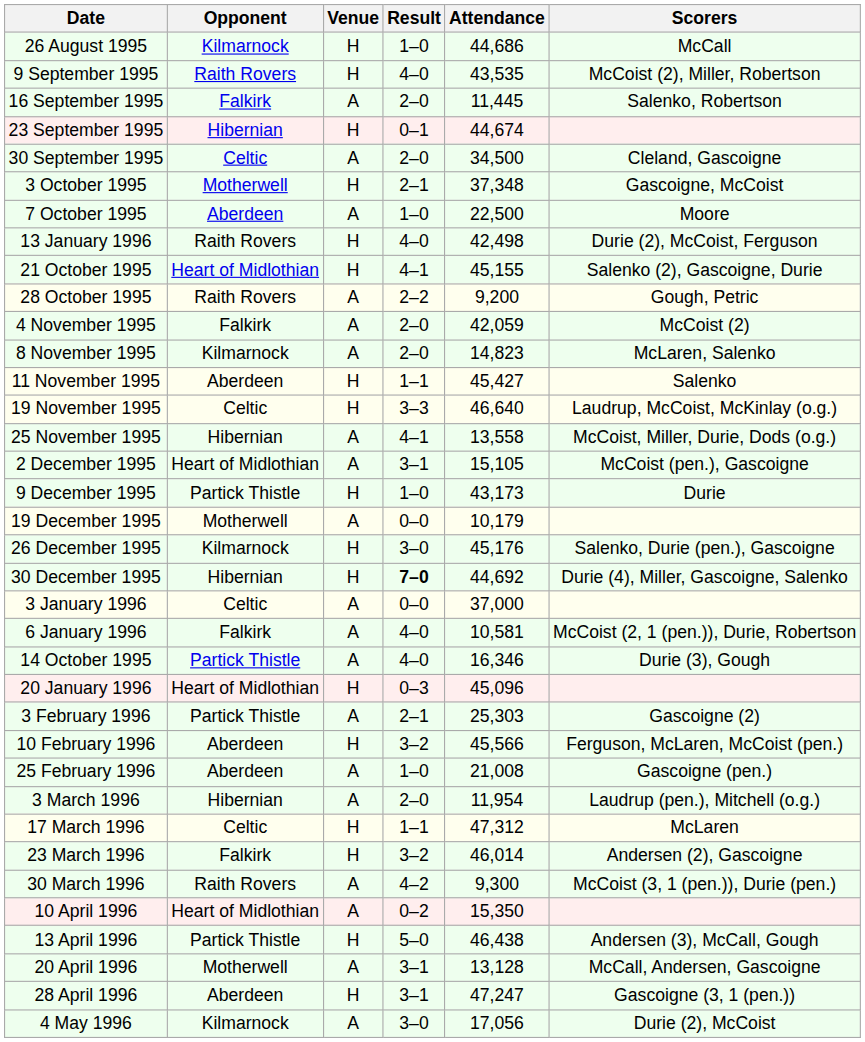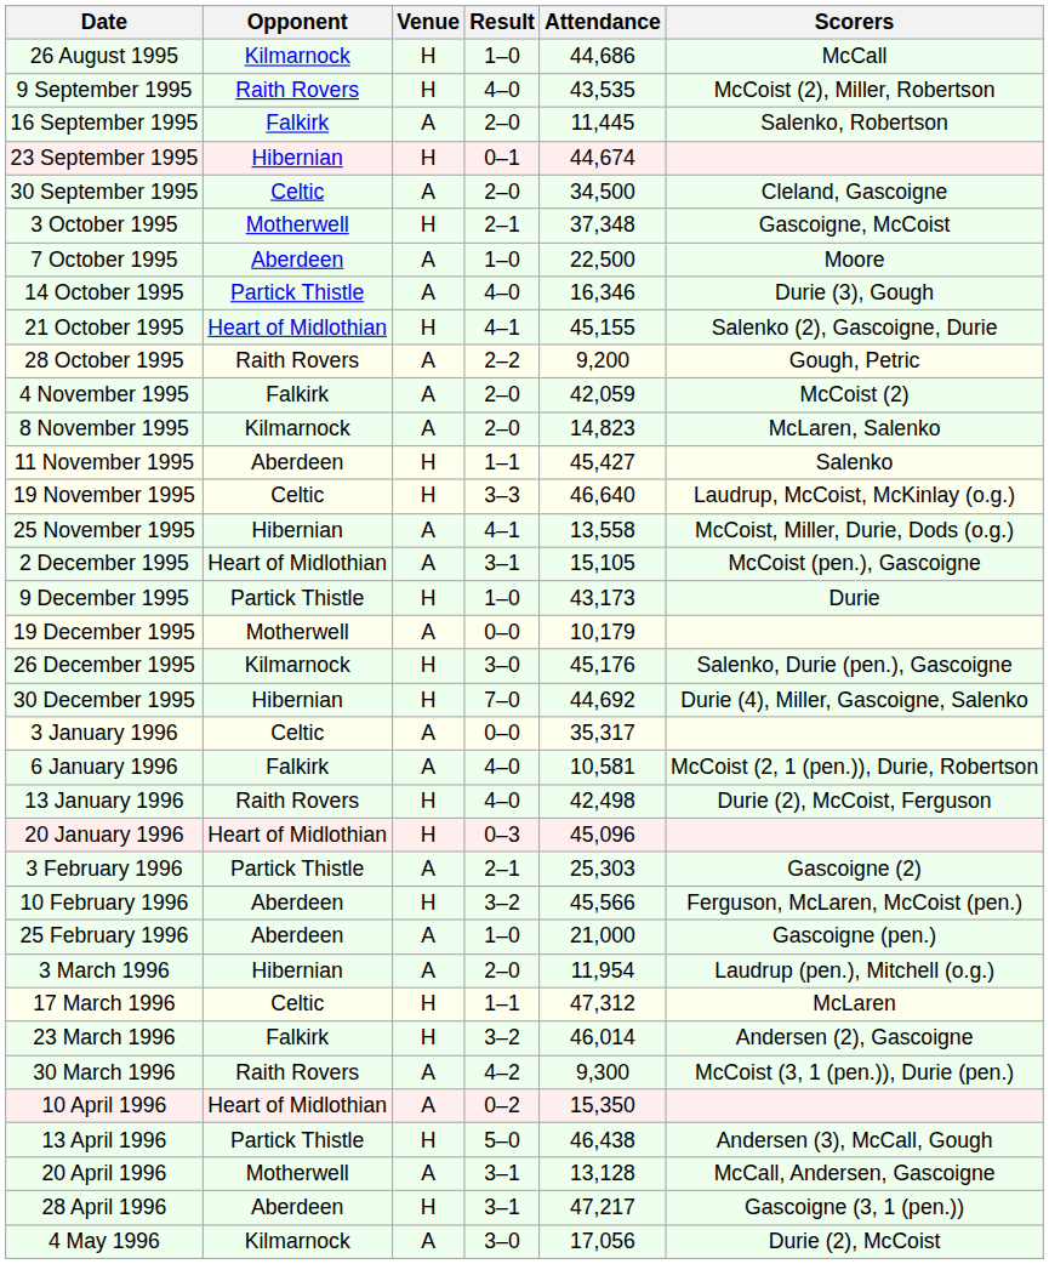rows swapped: 14 October 1995 <-> 13 January 1996
30 December 1995 | Result: bold -> normal
3 January 1996 | Attendance: 37,000 -> 35,317
25 February 1996 | Attendance: 21,008 -> 21,000
28 April 1996 | Attendance: 47,247 -> 47,217
